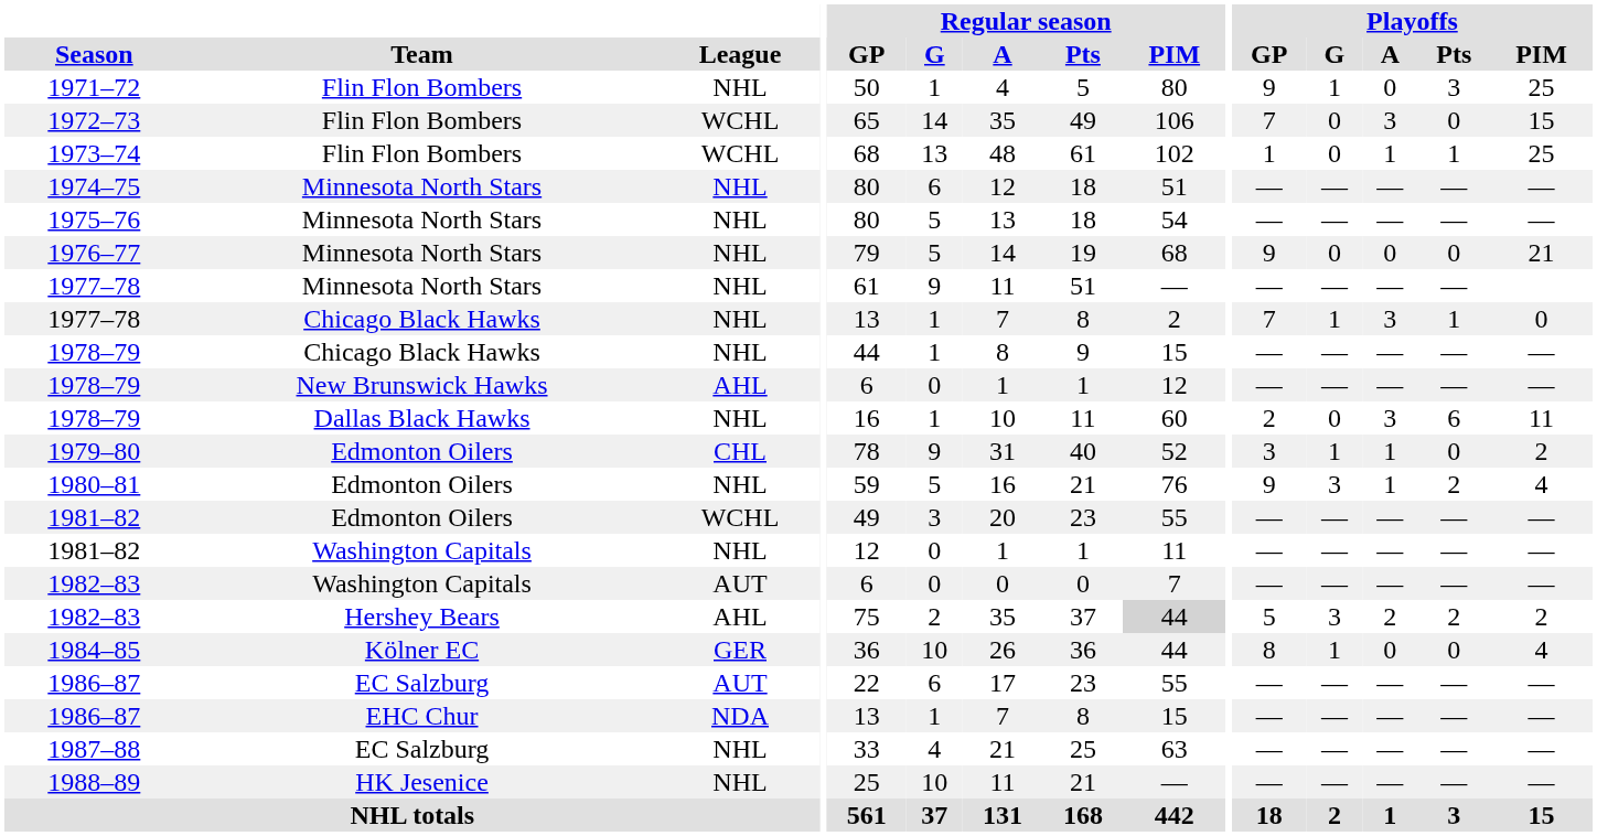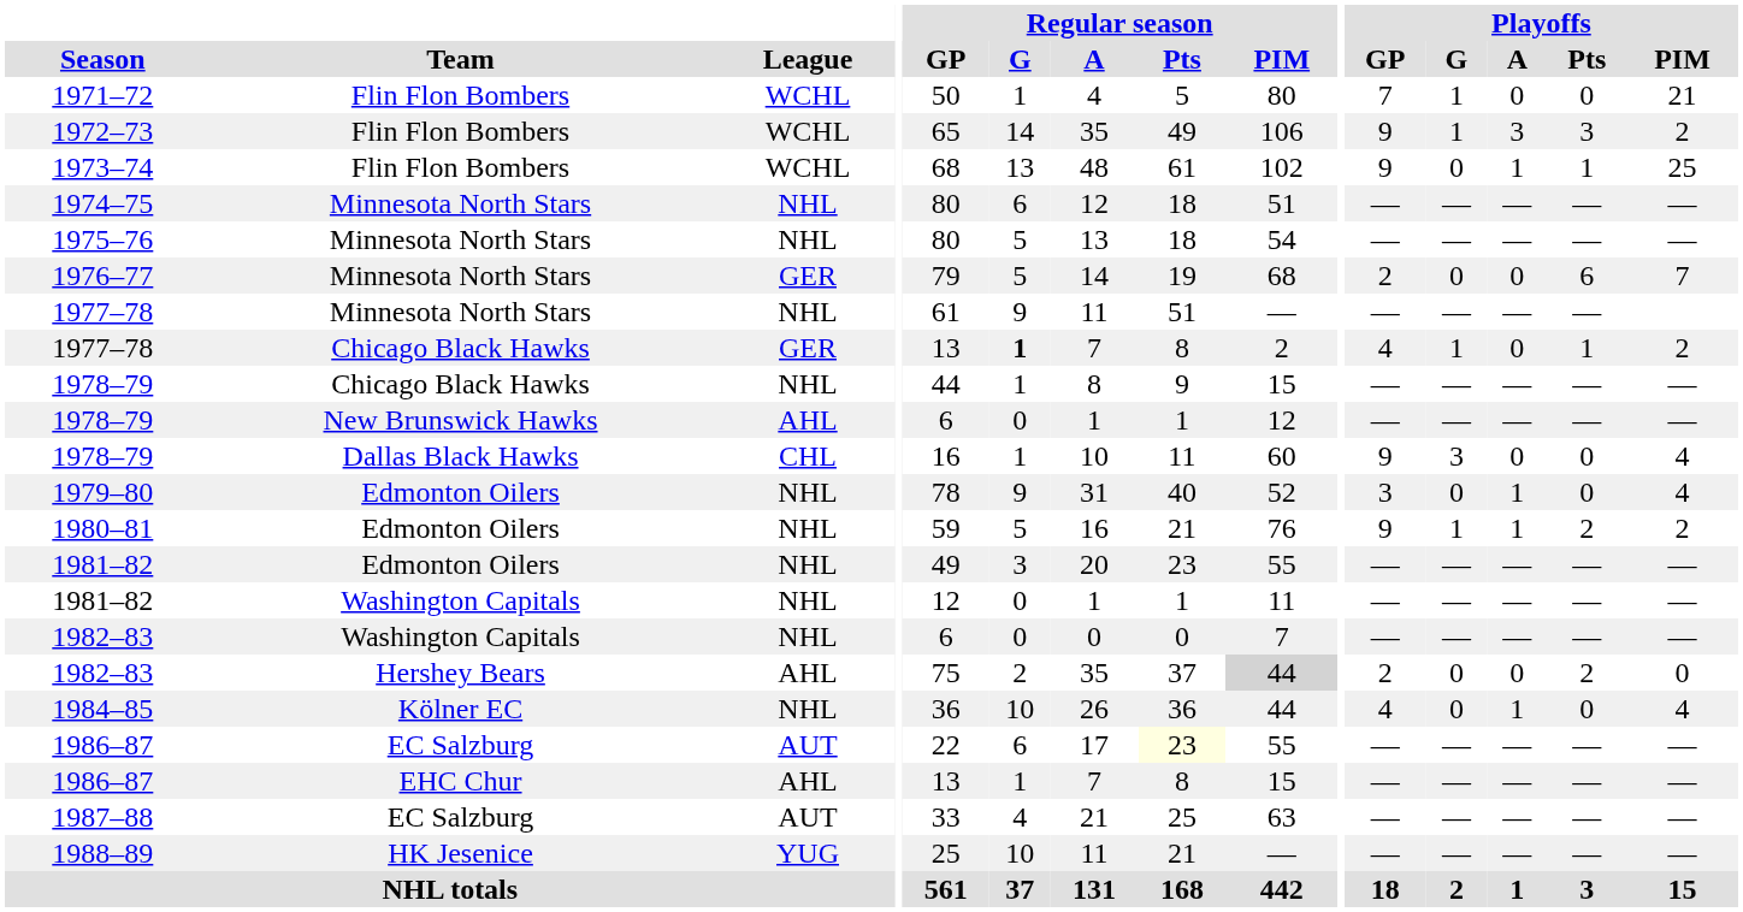1971–72 | League: NHL -> WCHL
1971–72 | Playoffs / GP: 9 -> 7
1971–72 | Playoffs / Pts: 3 -> 0
1971–72 | Playoffs / PIM: 25 -> 21
1972–73 | Playoffs / GP: 7 -> 9
1972–73 | Playoffs / G: 0 -> 1
1972–73 | Playoffs / Pts: 0 -> 3
1972–73 | Playoffs / PIM: 15 -> 2
1973–74 | Playoffs / GP: 1 -> 9
1976–77 | League: NHL -> GER
1976–77 | Playoffs / GP: 9 -> 2
1976–77 | Playoffs / Pts: 0 -> 6
1976–77 | Playoffs / PIM: 21 -> 7
1977–78 / Chicago Black Hawks | League: NHL -> GER
1977–78 / Chicago Black Hawks | Regular season / G: normal -> bold
1977–78 / Chicago Black Hawks | Playoffs / GP: 7 -> 4
1977–78 / Chicago Black Hawks | Playoffs / A: 3 -> 0
1977–78 / Chicago Black Hawks | Playoffs / PIM: 0 -> 2
1978–79 / Dallas Black Hawks | League: NHL -> CHL
1978–79 / Dallas Black Hawks | Playoffs / GP: 2 -> 9
1978–79 / Dallas Black Hawks | Playoffs / G: 0 -> 3
1978–79 / Dallas Black Hawks | Playoffs / A: 3 -> 0
1978–79 / Dallas Black Hawks | Playoffs / Pts: 6 -> 0
1978–79 / Dallas Black Hawks | Playoffs / PIM: 11 -> 4
1979–80 | League: CHL -> NHL
1979–80 | Playoffs / G: 1 -> 0
1979–80 | Playoffs / PIM: 2 -> 4
1980–81 | Playoffs / G: 3 -> 1
1980–81 | Playoffs / PIM: 4 -> 2
1981–82 / Edmonton Oilers | League: WCHL -> NHL
1982–83 / Washington Capitals | League: AUT -> NHL
1982–83 / Hershey Bears | Playoffs / GP: 5 -> 2
1982–83 / Hershey Bears | Playoffs / G: 3 -> 0
1982–83 / Hershey Bears | Playoffs / A: 2 -> 0
1982–83 / Hershey Bears | Playoffs / PIM: 2 -> 0
1984–85 | League: GER -> NHL
1984–85 | Playoffs / GP: 8 -> 4
1984–85 | Playoffs / G: 1 -> 0
1984–85 | Playoffs / A: 0 -> 1
1986–87 / EC Salzburg | Regular season / Pts: no background -> lightyellow background
1986–87 / EHC Chur | League: NDA -> AHL
1987–88 | League: NHL -> AUT
1988–89 | League: NHL -> YUG
